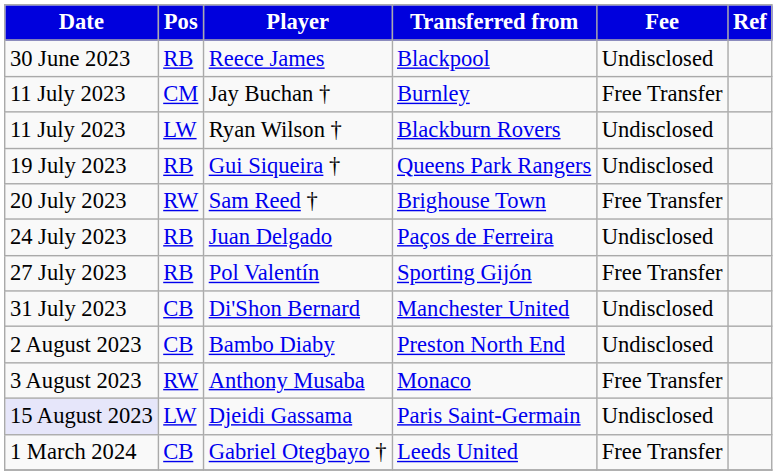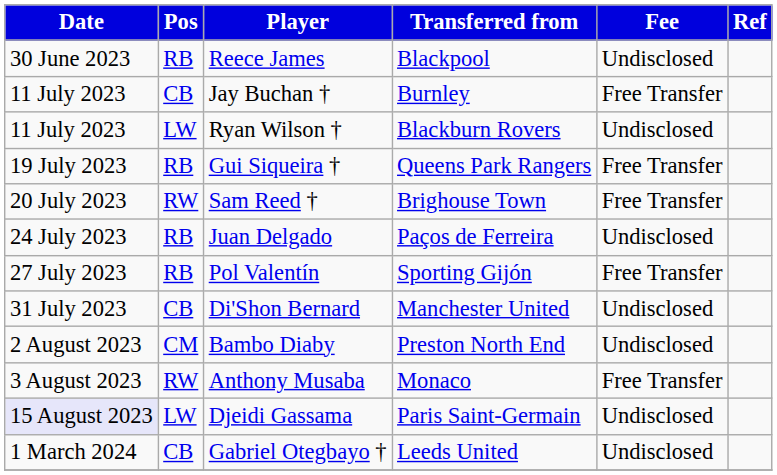Jay Buchan † | Pos: CM -> CB
Gui Siqueira † | Fee: Undisclosed -> Free Transfer
Bambo Diaby | Pos: CB -> CM
Gabriel Otegbayo † | Fee: Free Transfer -> Undisclosed
